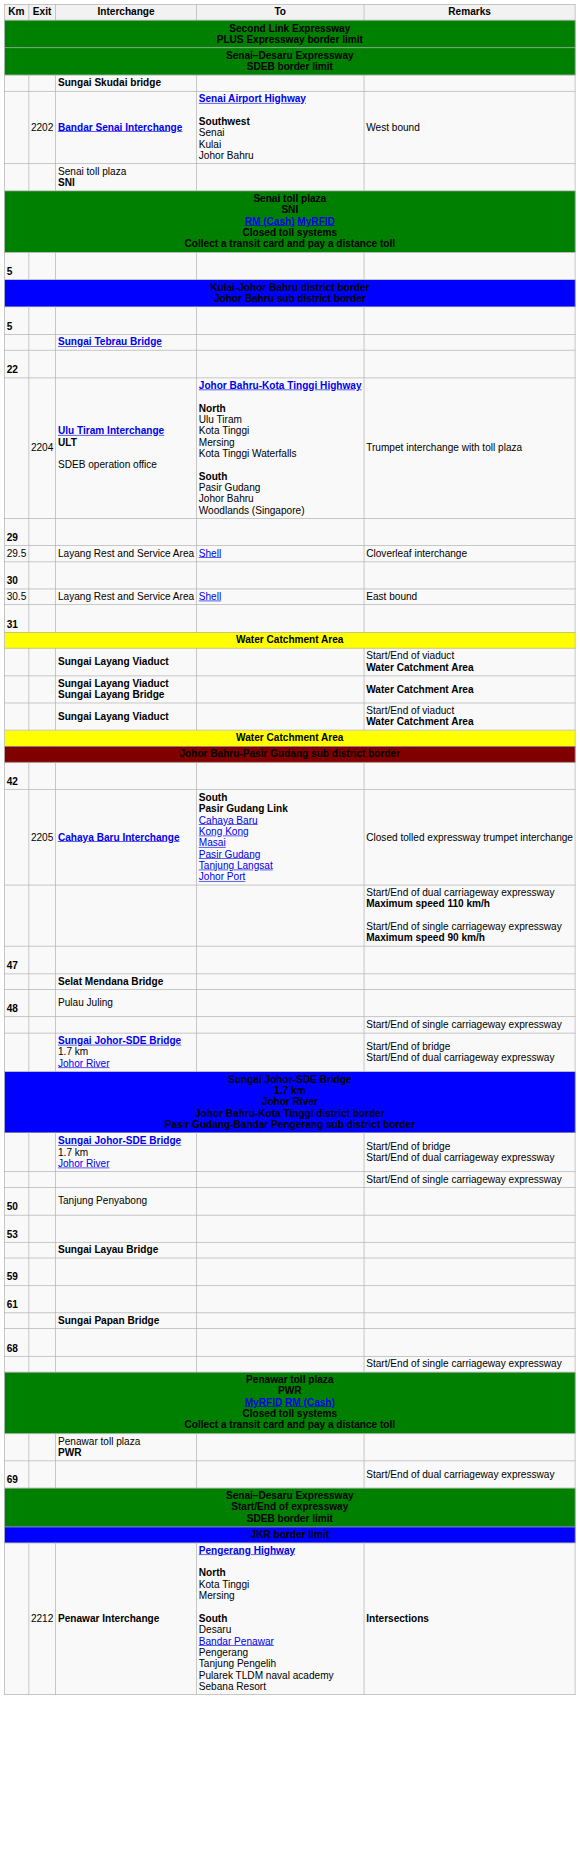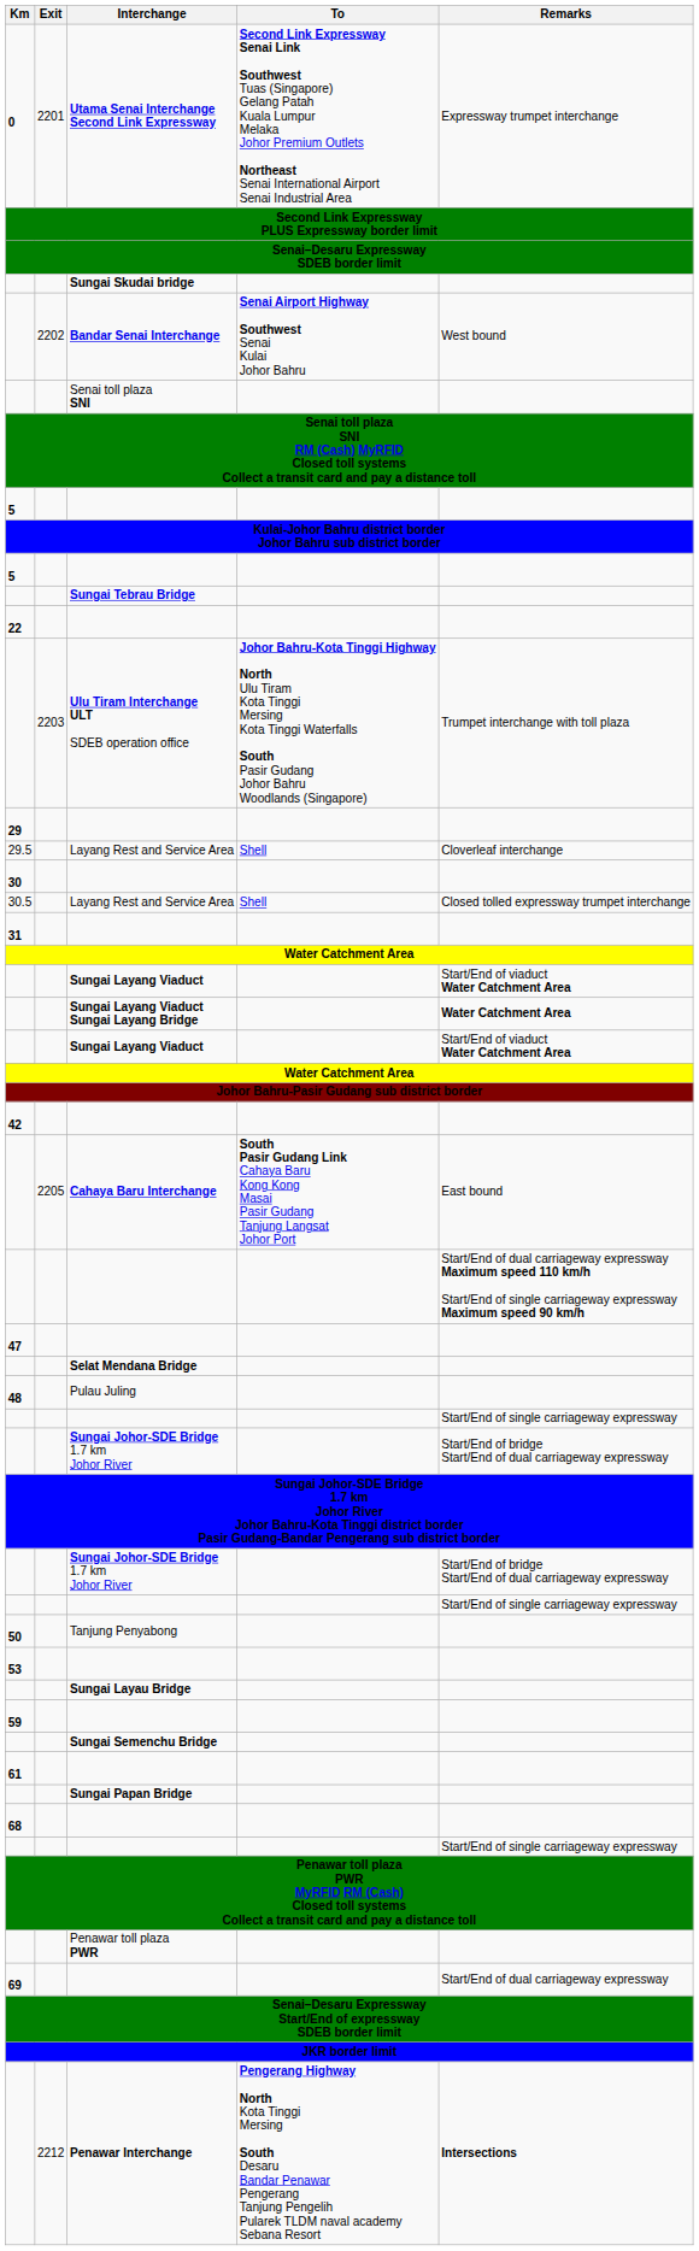+ row: 0 | 2201 | Utama Senai Interchange Second Link Expressway | Second Link Expressway Senai Link Southwest Tuas (Singapore) Gelang Patah Kuala Lumpur Melaka Johor Premium Outlets Northeast Senai International Airport Senai Industrial Area | Expressway trumpet interchange
Ulu Tiram Interchange ULT SDEB operation office | Exit: 2204 -> 2203
30.5 / Layang Rest and Service Area | Remarks: East bound -> Closed tolled expressway trumpet interchange
Cahaya Baru Interchange | Remarks: Closed tolled expressway trumpet interchange -> East bound
+ row: Sungai Semenchu Bridge
